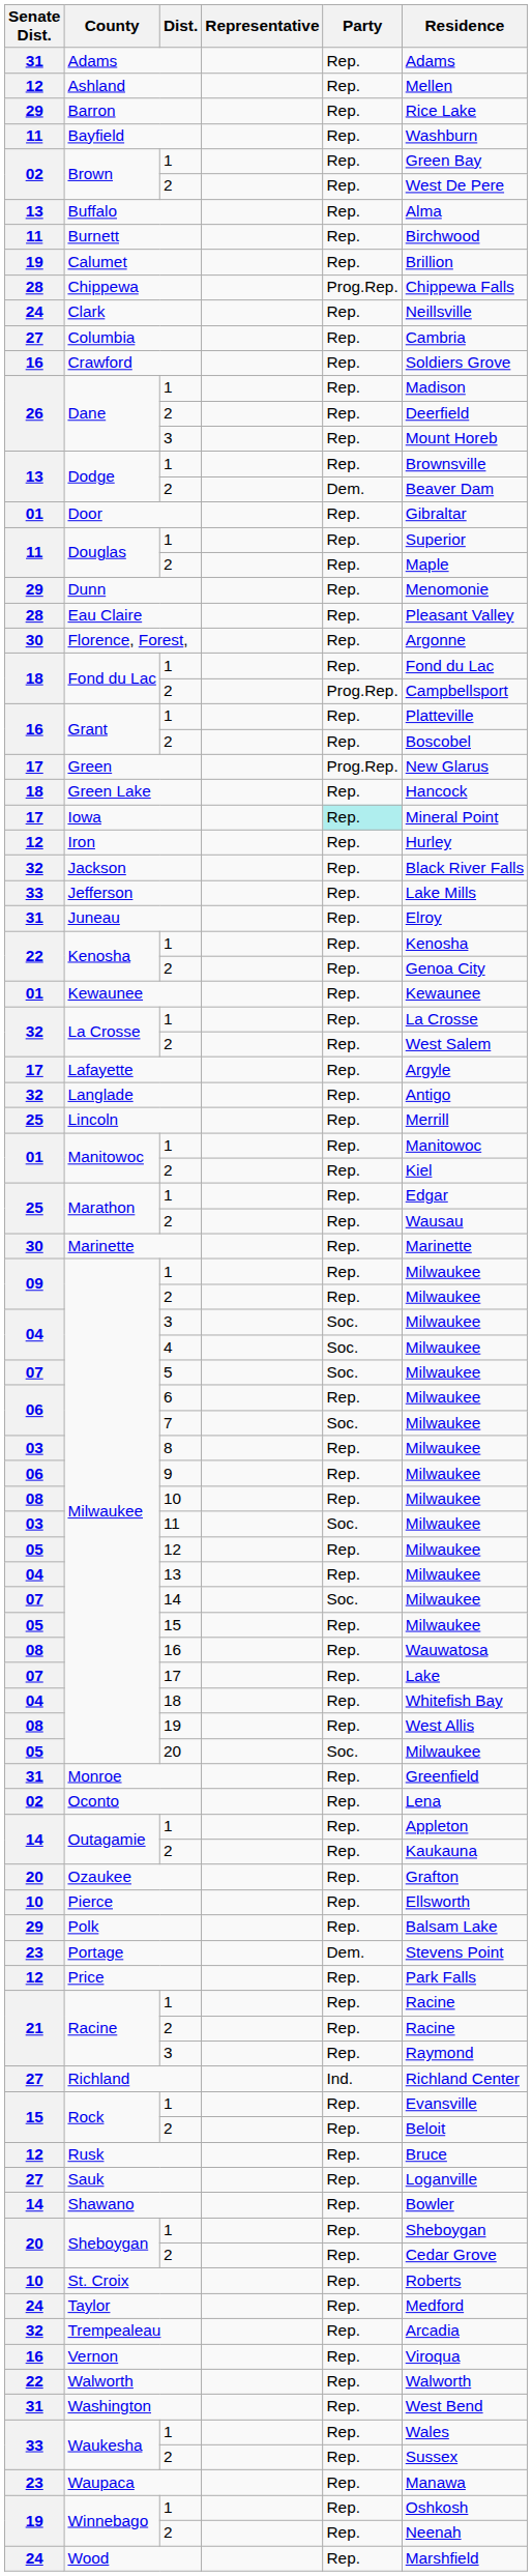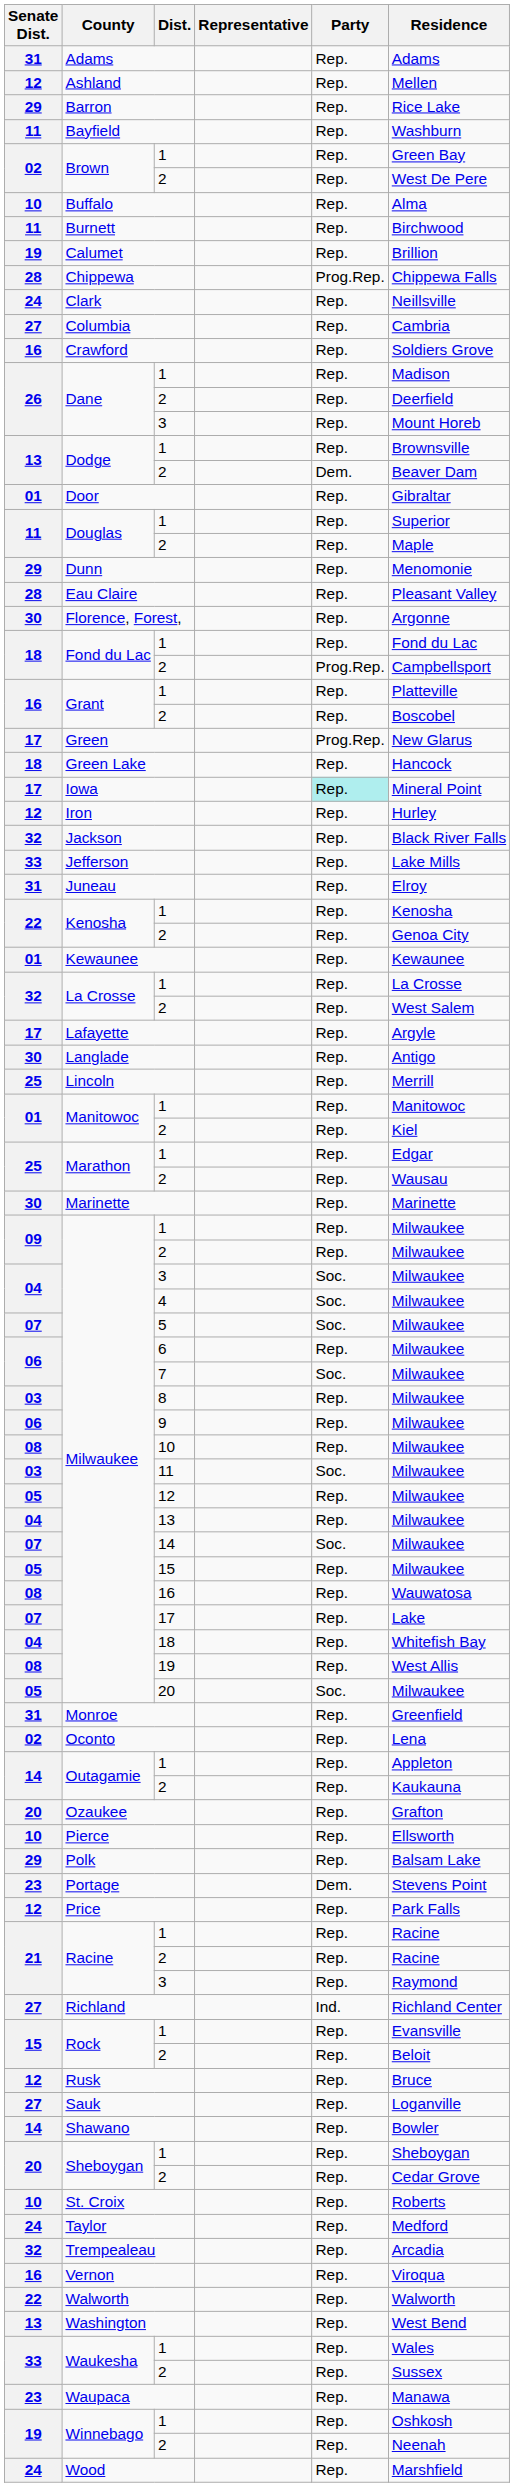Buffalo | Senate Dist.: 13 -> 10
Langlade | Senate Dist.: 32 -> 30
Washington | Senate Dist.: 31 -> 13
